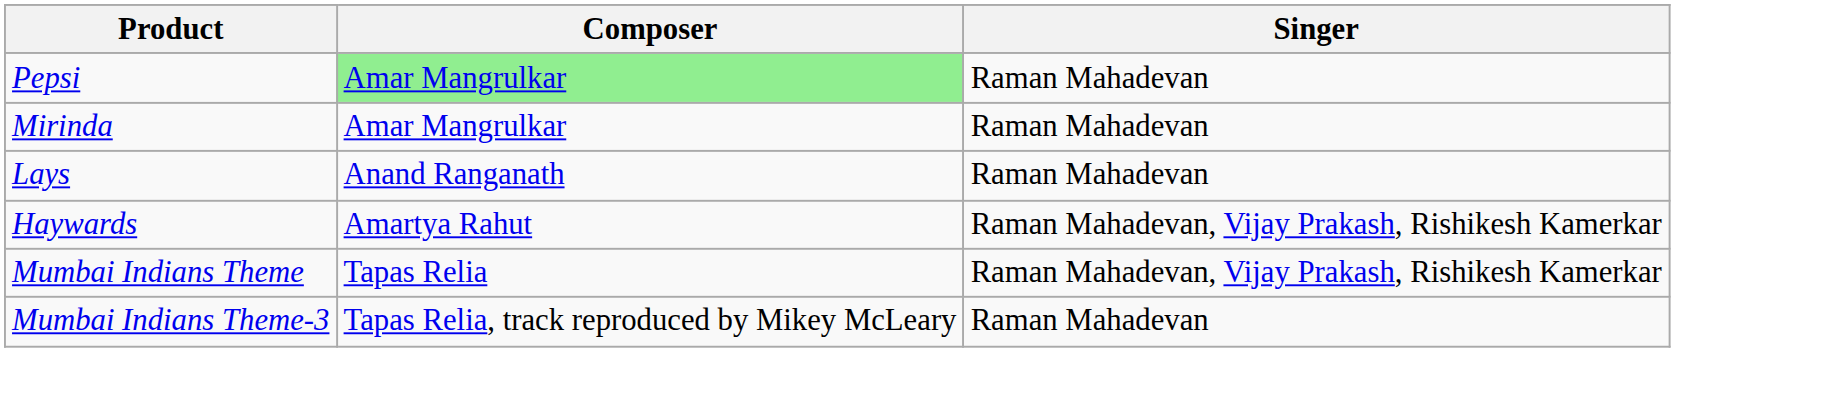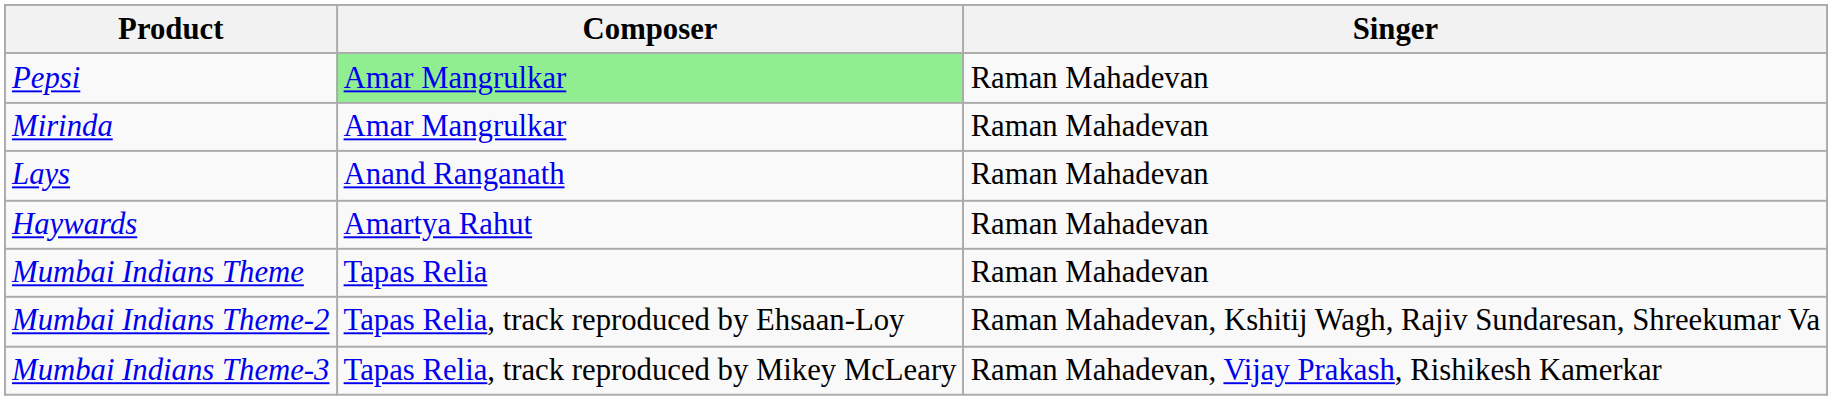Haywards | Singer: Raman Mahadevan, Vijay Prakash, Rishikesh Kamerkar -> Raman Mahadevan
Mumbai Indians Theme | Singer: Raman Mahadevan, Vijay Prakash, Rishikesh Kamerkar -> Raman Mahadevan
+ row: Mumbai Indians Theme-2 | Tapas Relia, track reproduced by Ehsaan-Loy | Raman Mahadevan, Kshitij Wagh, Rajiv Sundaresan, Shreekumar Va
Mumbai Indians Theme-3 | Singer: Raman Mahadevan -> Raman Mahadevan, Vijay Prakash, Rishikesh Kamerkar
